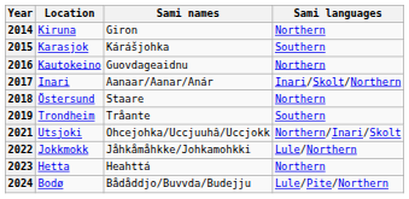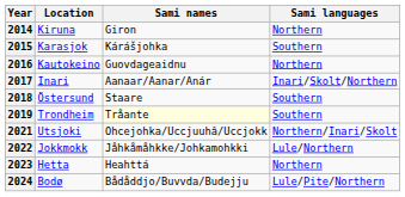2018 | Sami languages: Northern -> Southern
2019 | Sami names: no background -> lightyellow background
